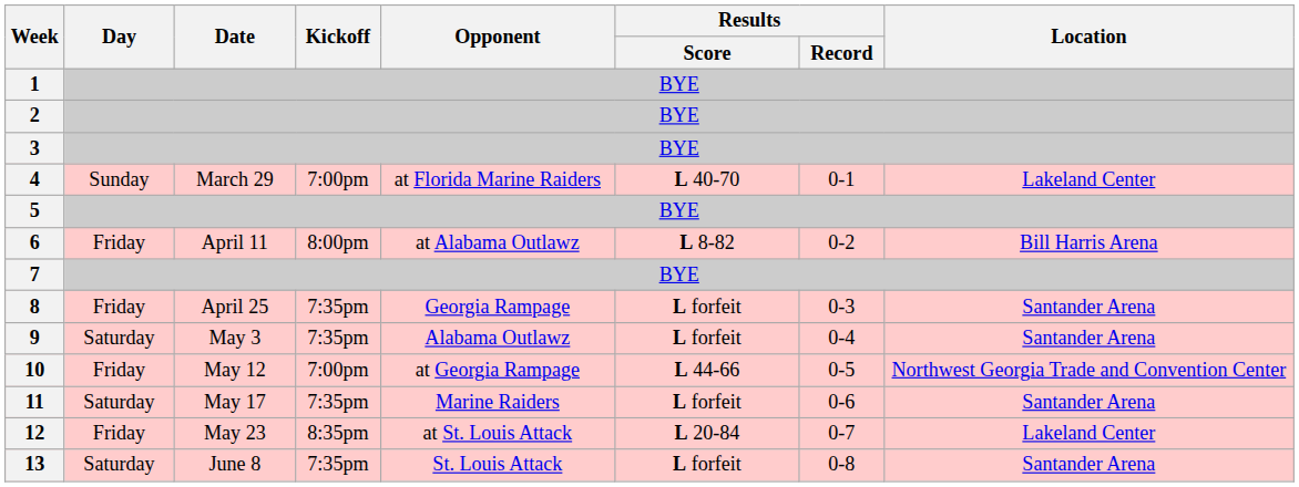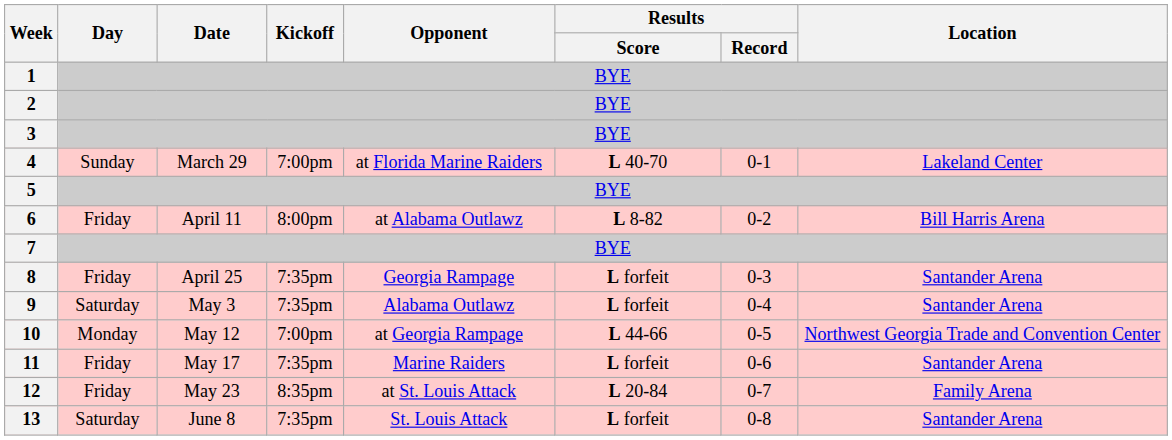10 | Day: Friday -> Monday
11 | Day: Saturday -> Friday
12 | Location: Lakeland Center -> Family Arena
